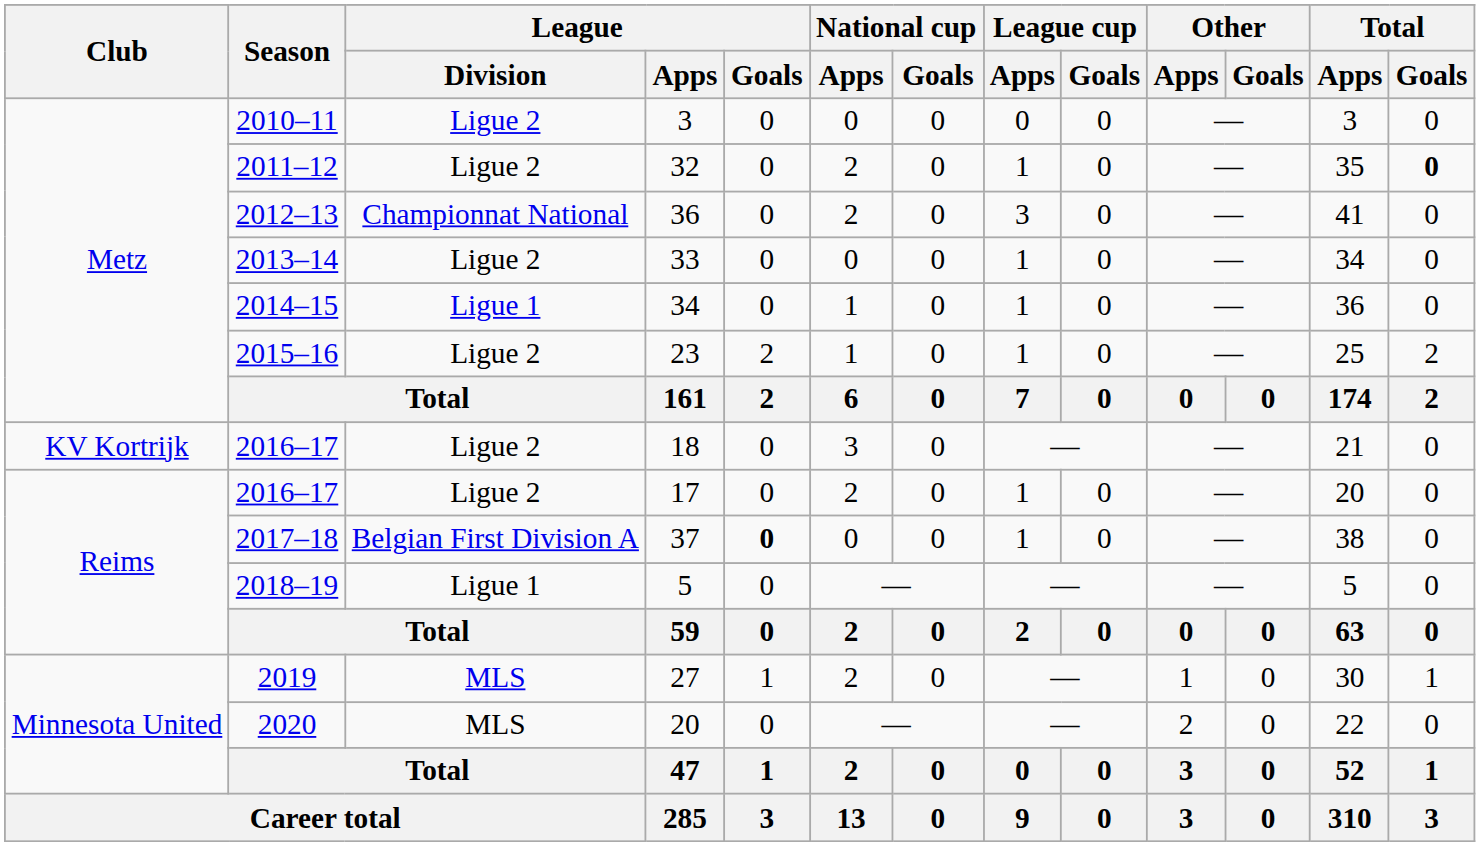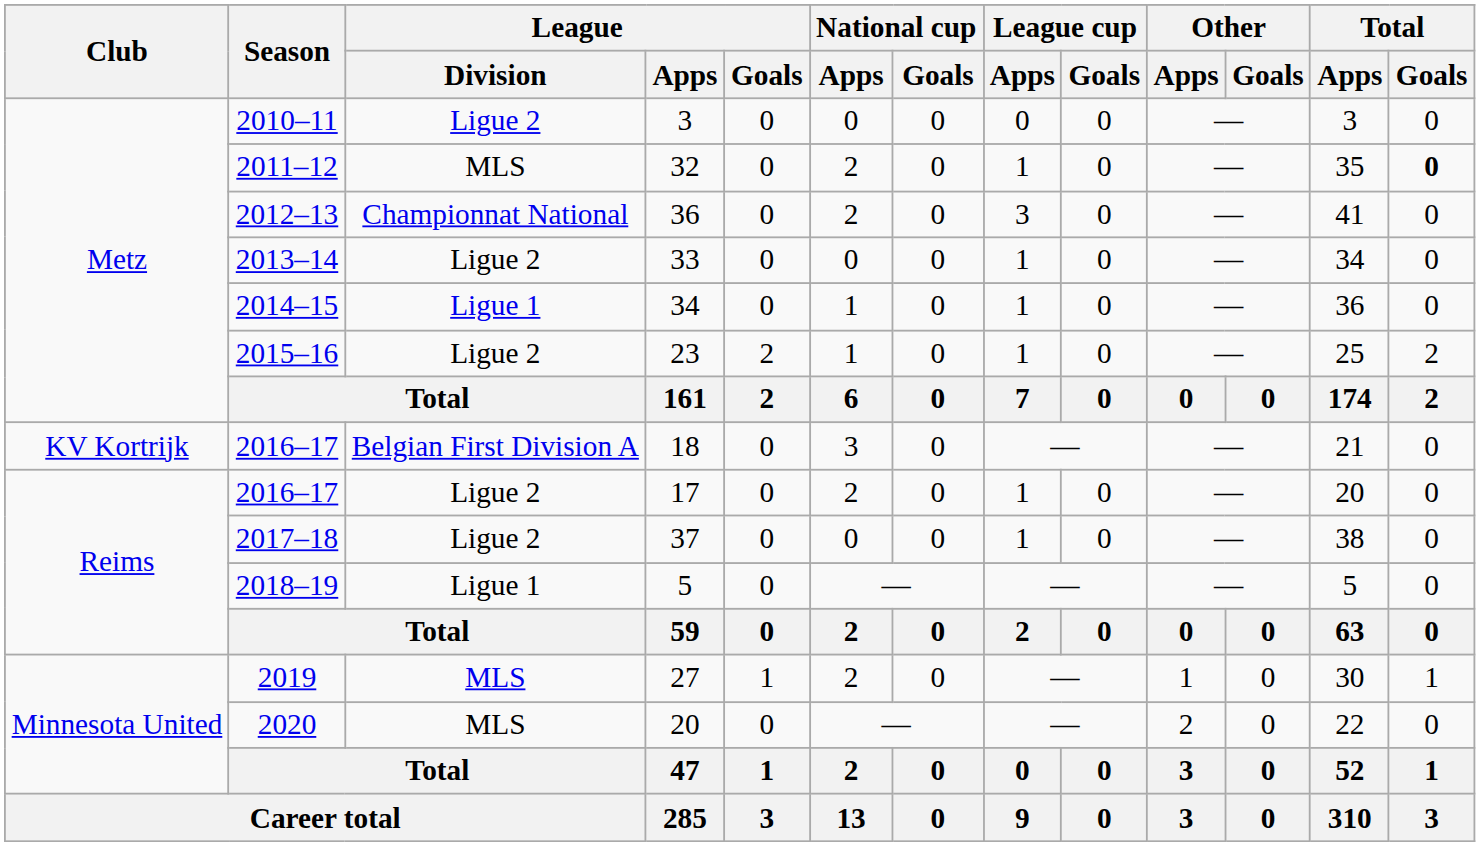32 | League / Division: Ligue 2 -> MLS
18 | League / Division: Ligue 2 -> Belgian First Division A
37 | League / Division: Belgian First Division A -> Ligue 2
37 | League / Goals: bold -> normal
